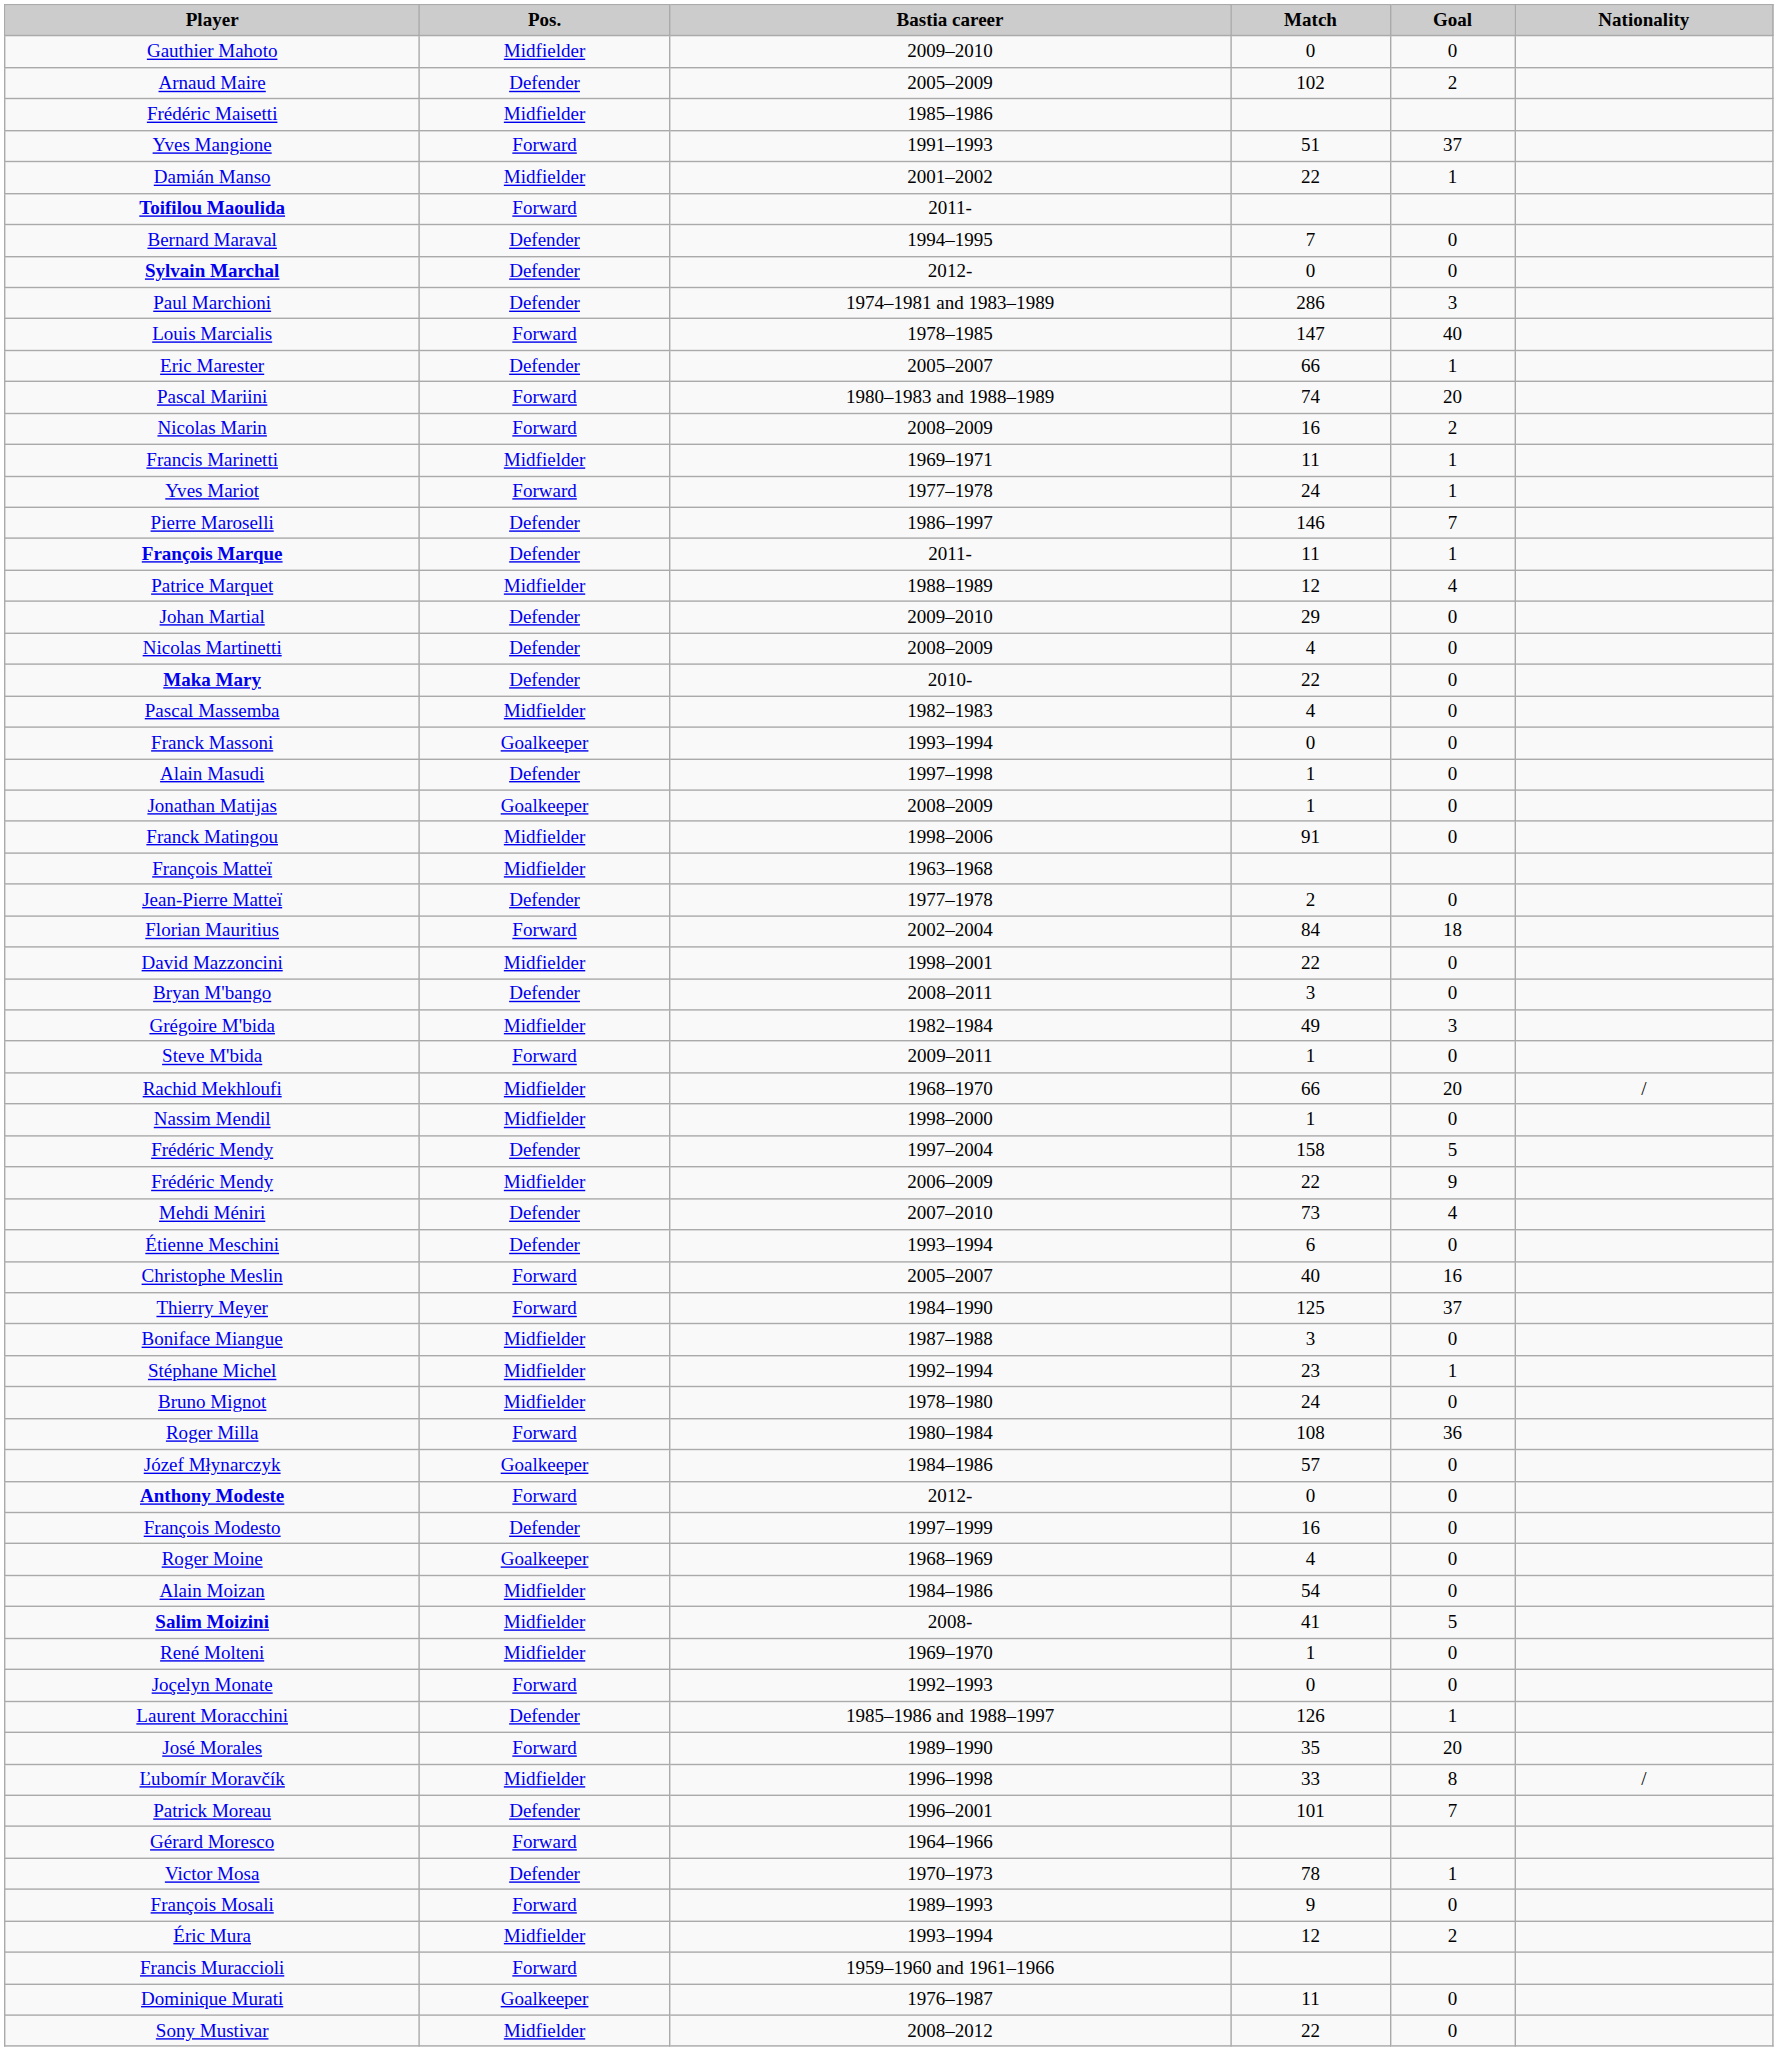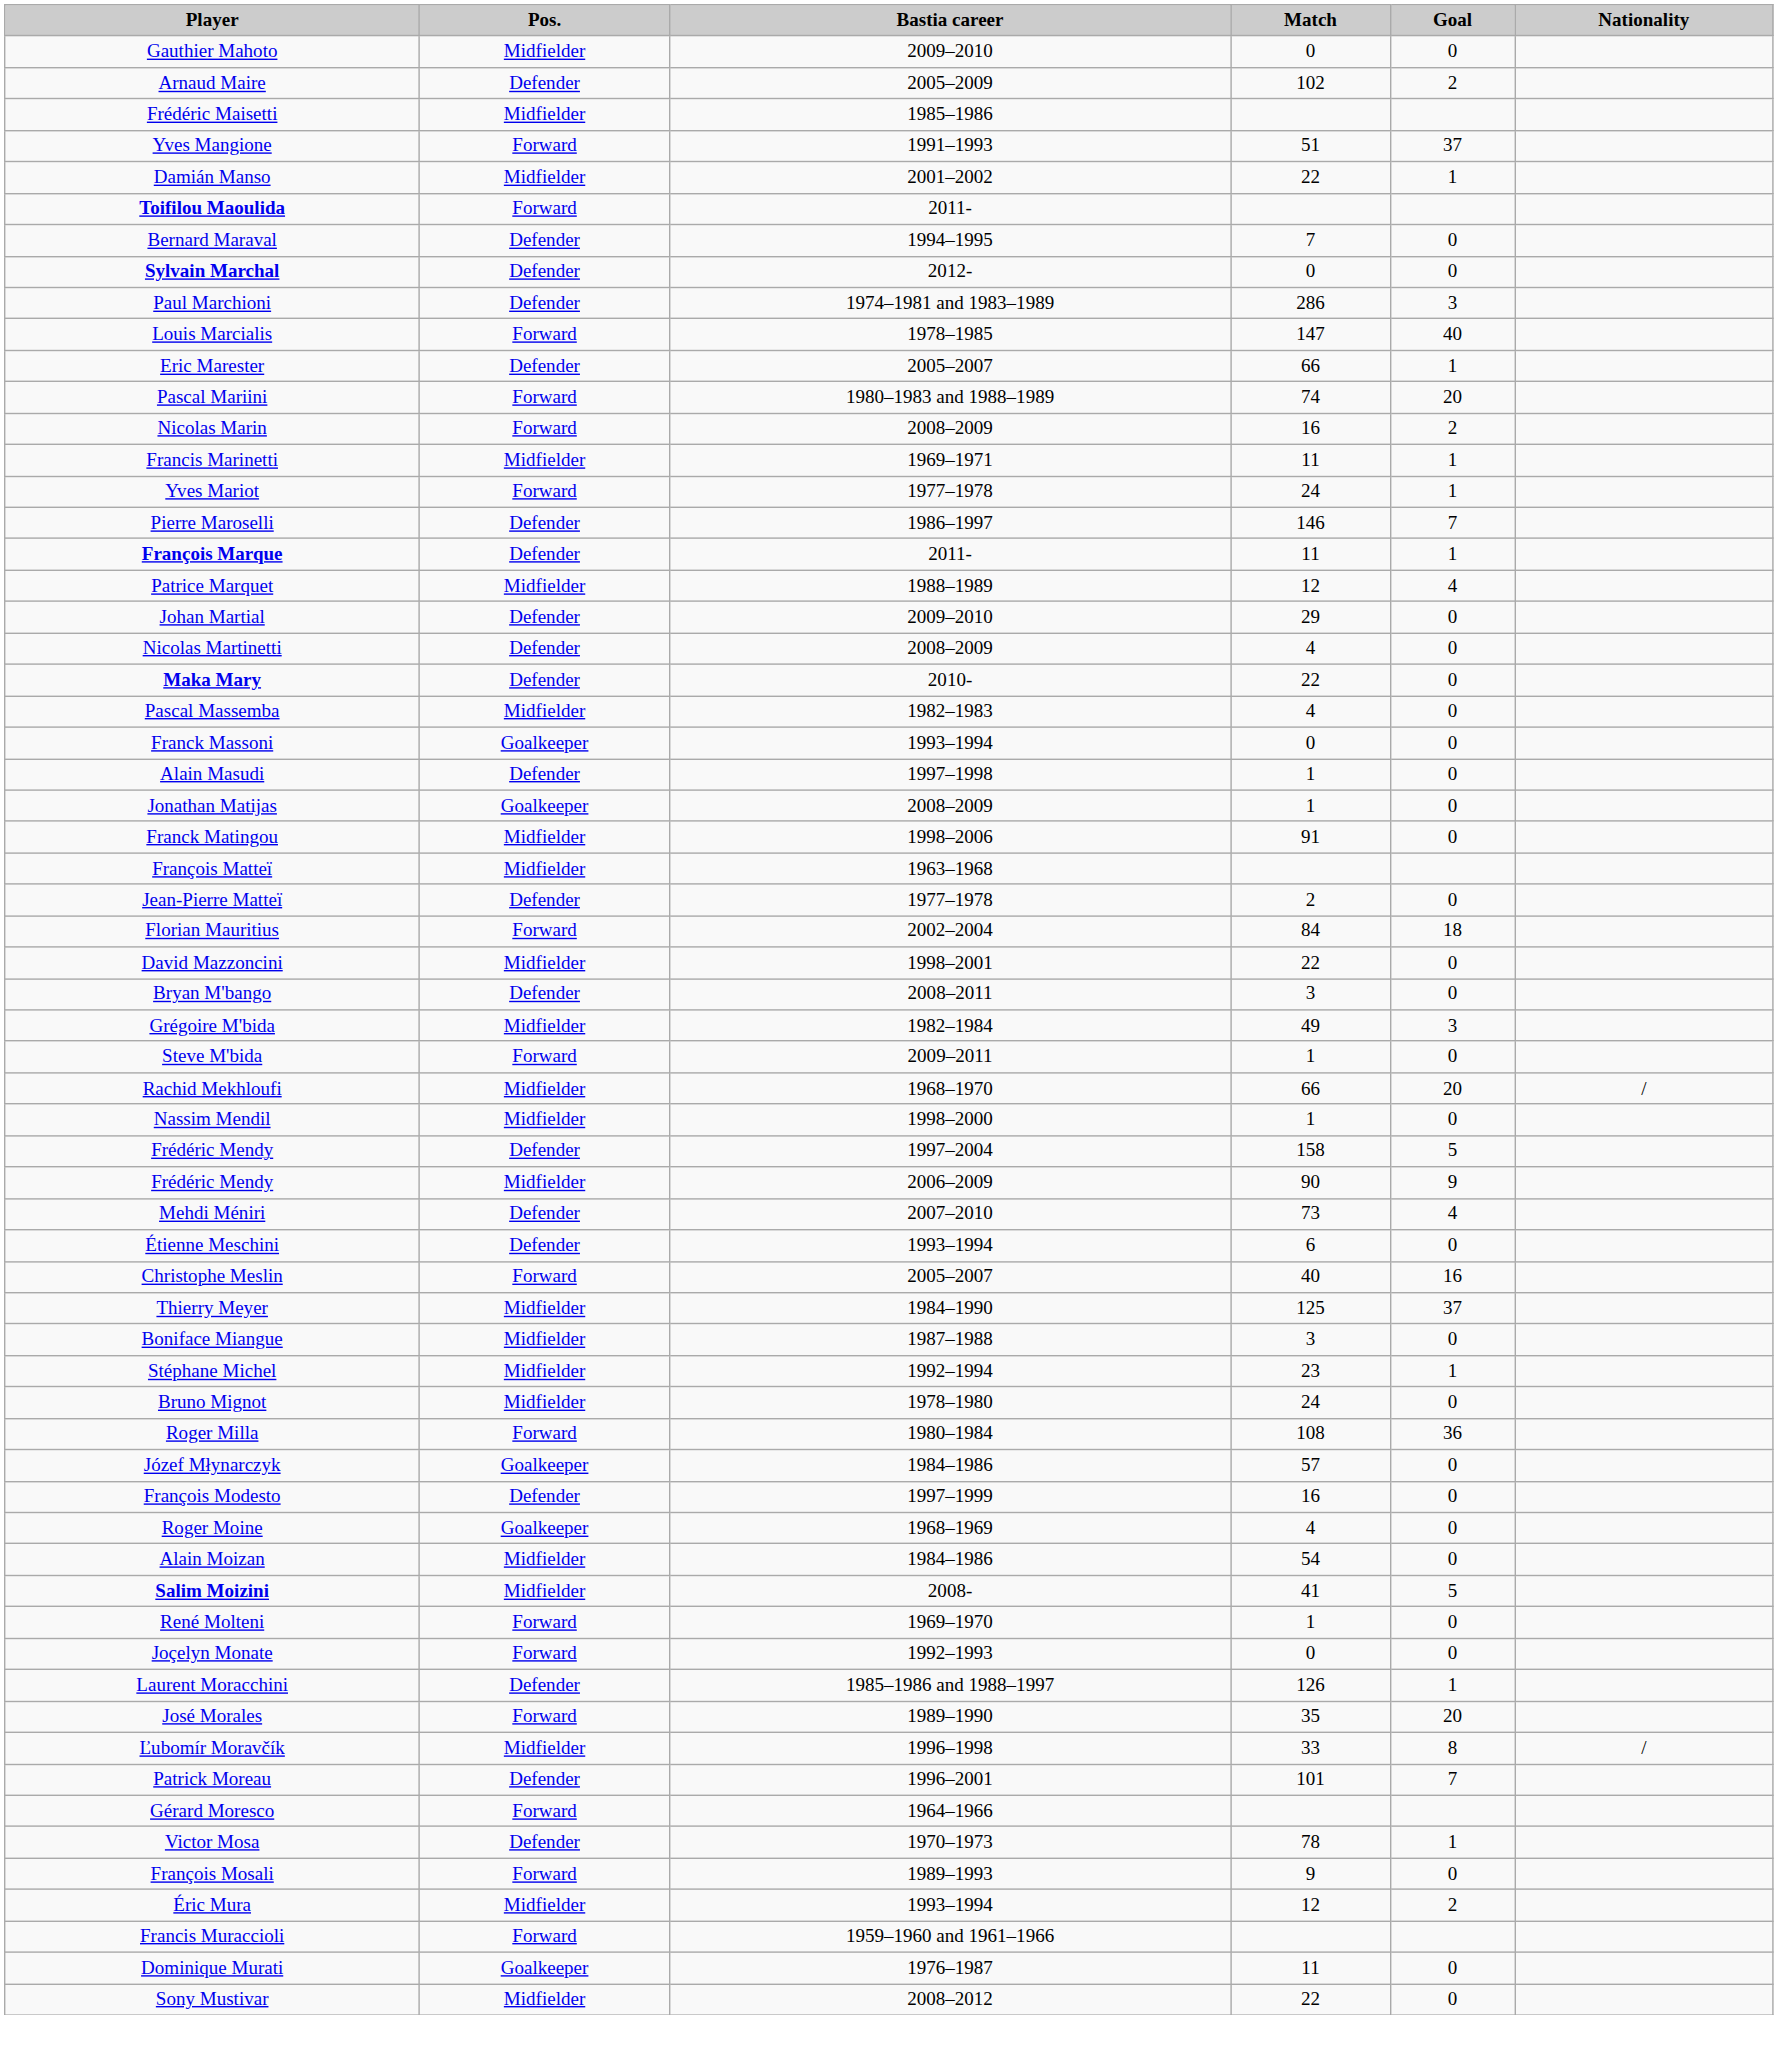Frédéric Mendy / 2006–2009 | Match: 22 -> 90
Thierry Meyer | Pos.: Forward -> Midfielder
- row: Anthony Modeste | Forward | 2012- | 0 | 0
René Molteni | Pos.: Midfielder -> Forward
